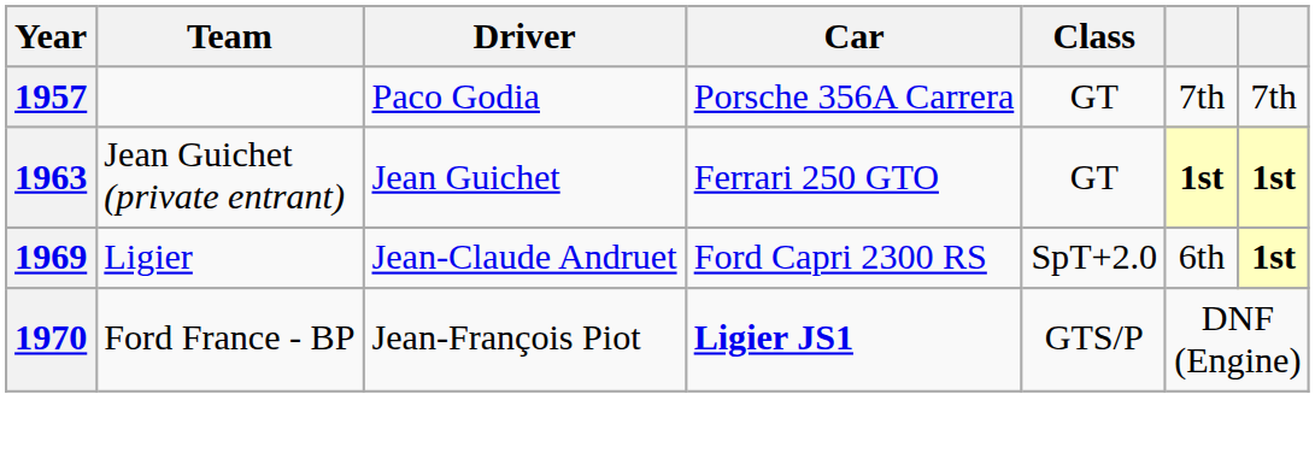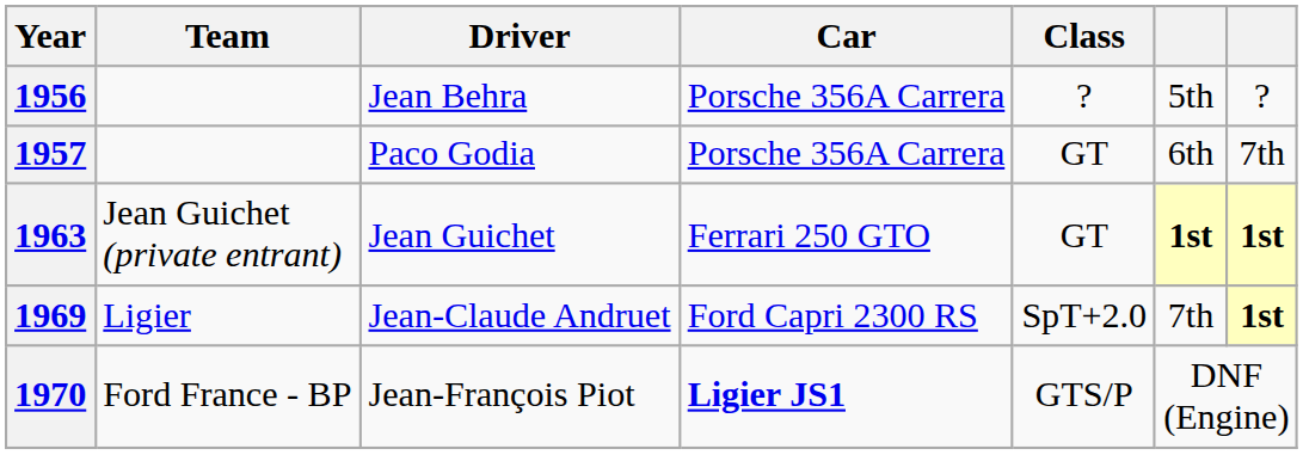+ row: 1956 | Jean Behra | Porsche 356A Carrera | ? | 5th | ?
1957 | column 6: 7th -> 6th
1969 | column 6: 6th -> 7th
